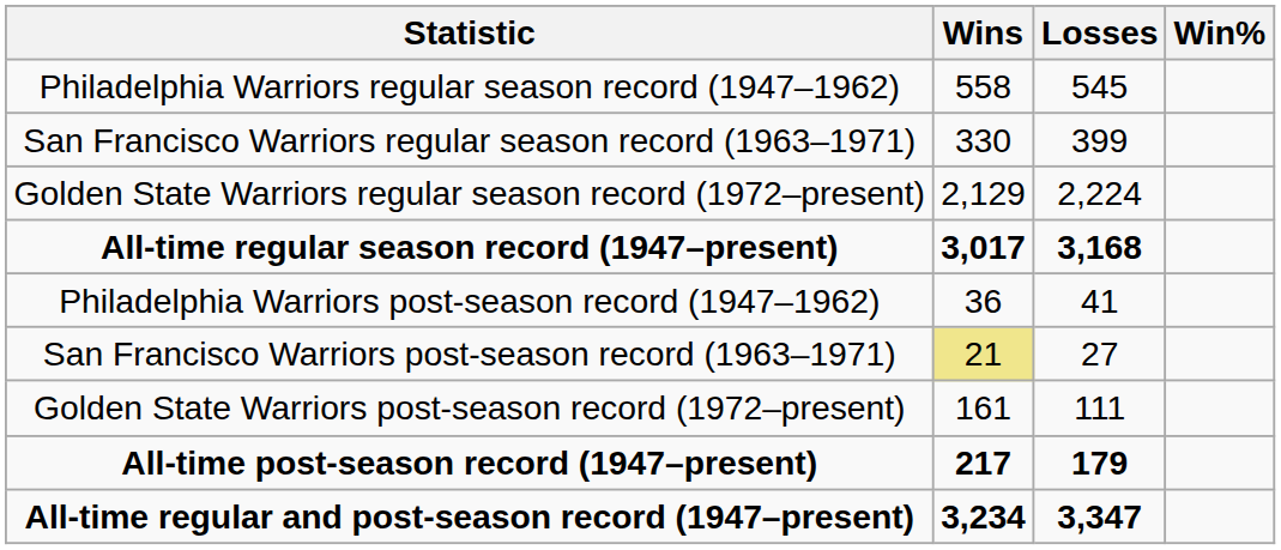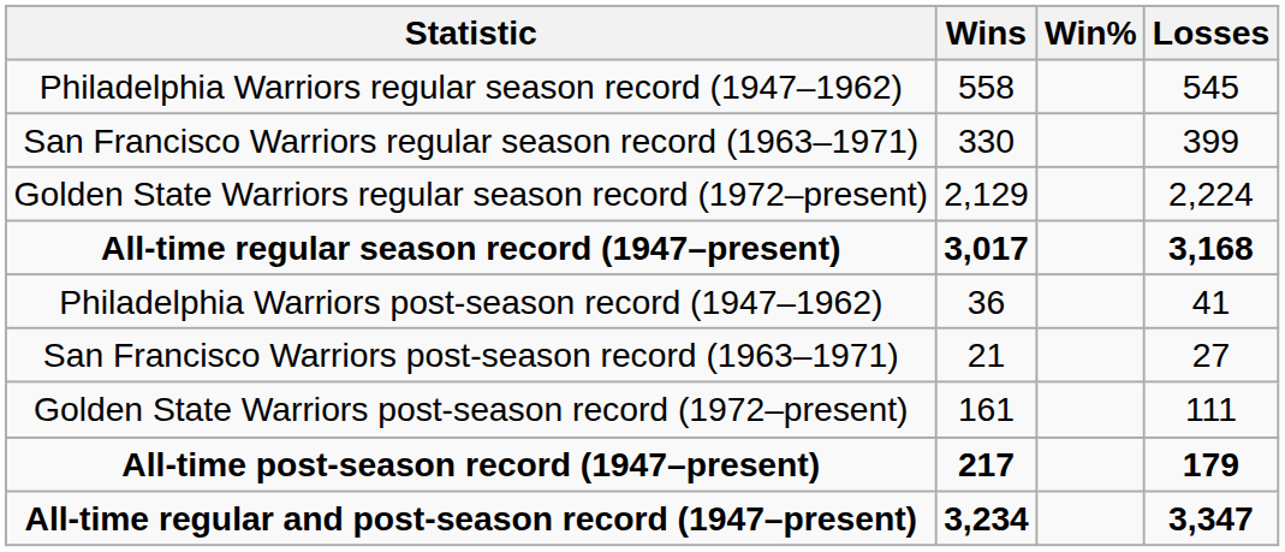columns swapped: Losses <-> Win%
San Francisco Warriors post-season record (1963–1971) | Wins: khaki background -> no background
